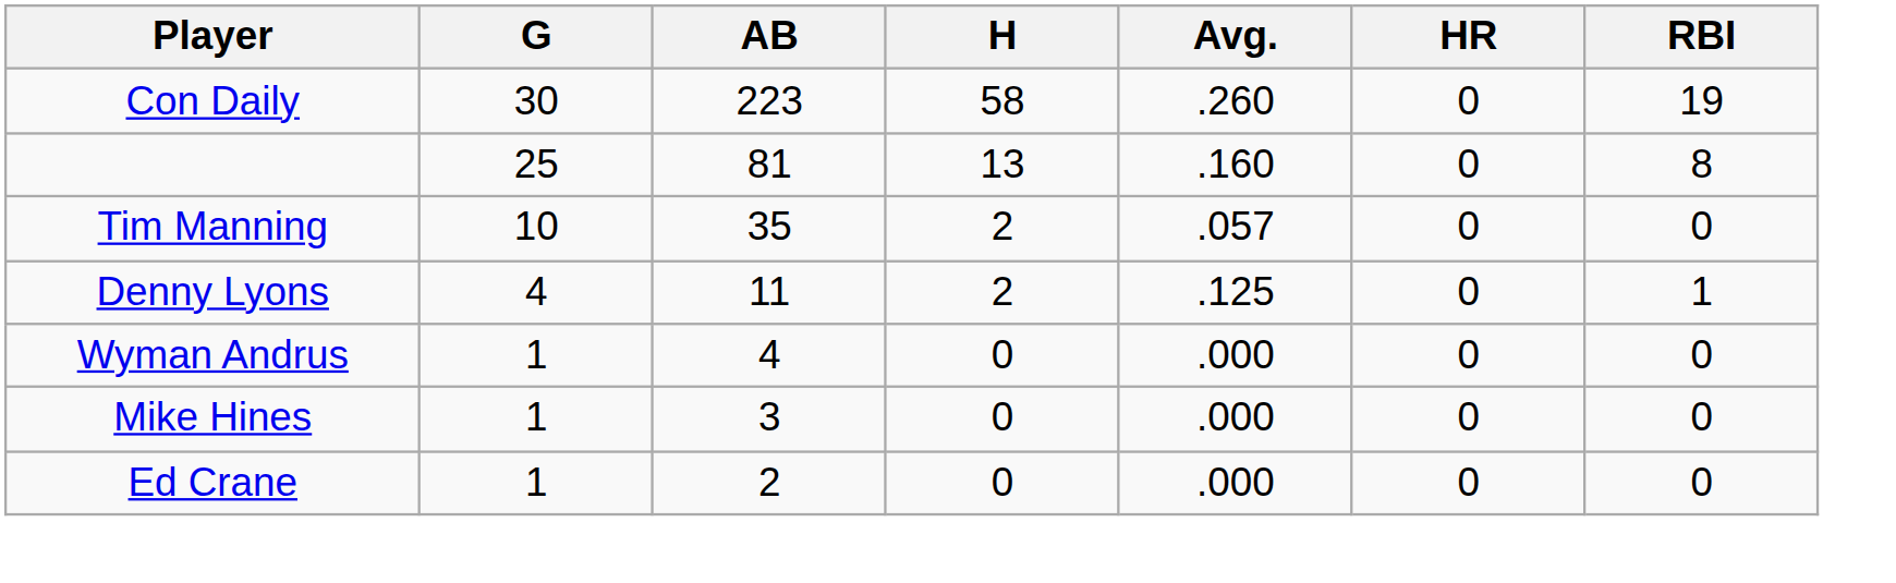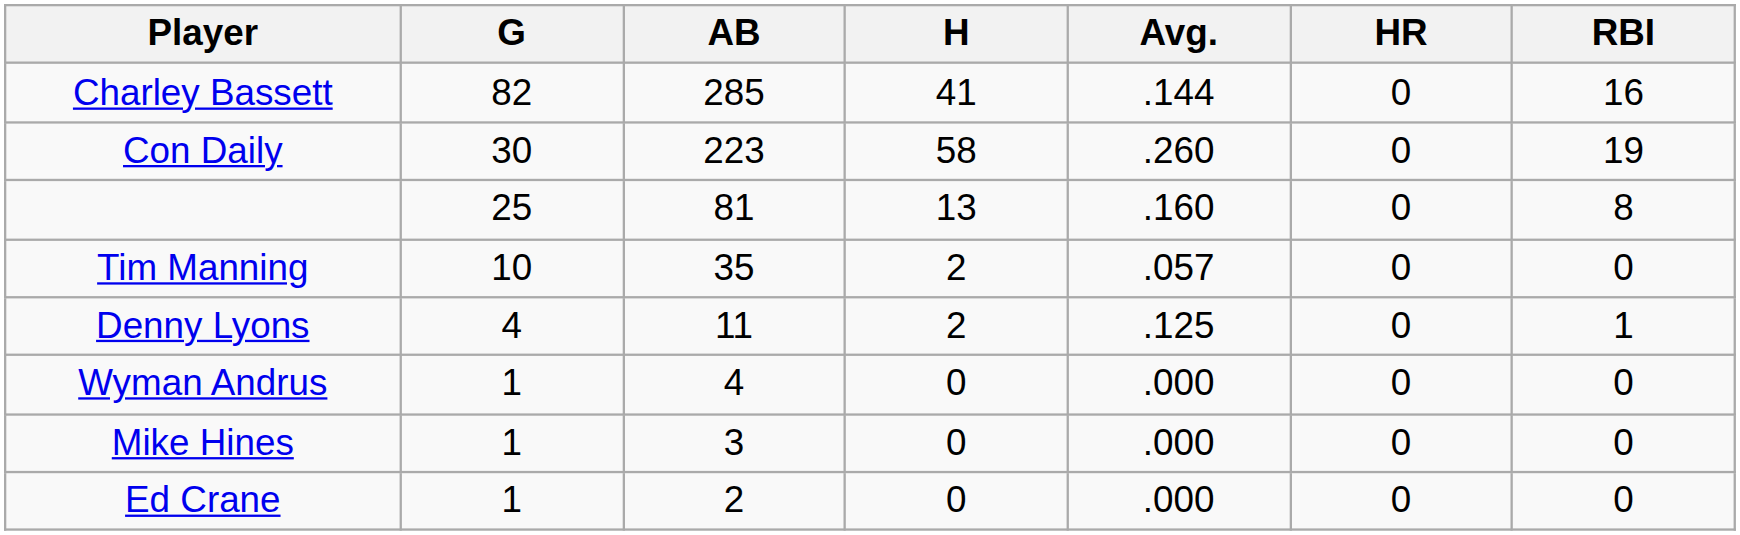+ row: Charley Bassett | 82 | 285 | 41 | .144 | 0 | 16
